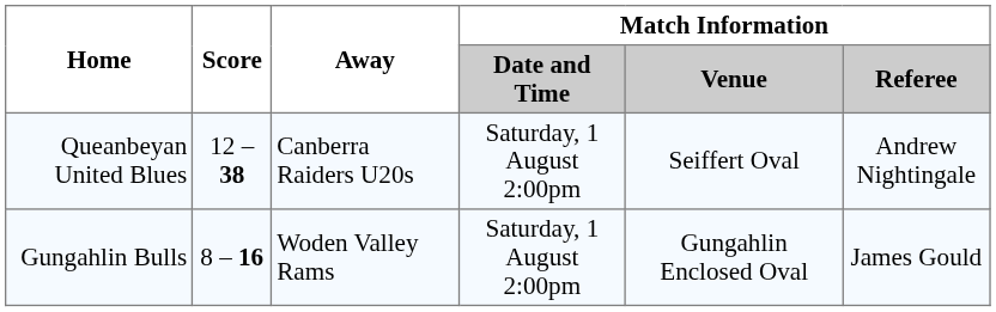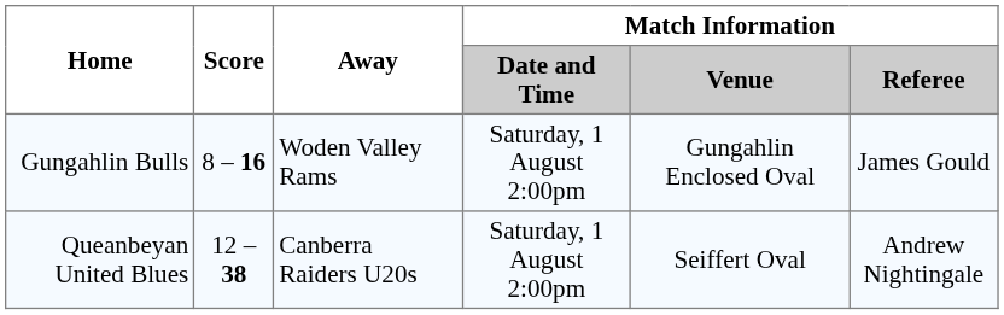rows swapped: Queanbeyan United Blues <-> Gungahlin Bulls
